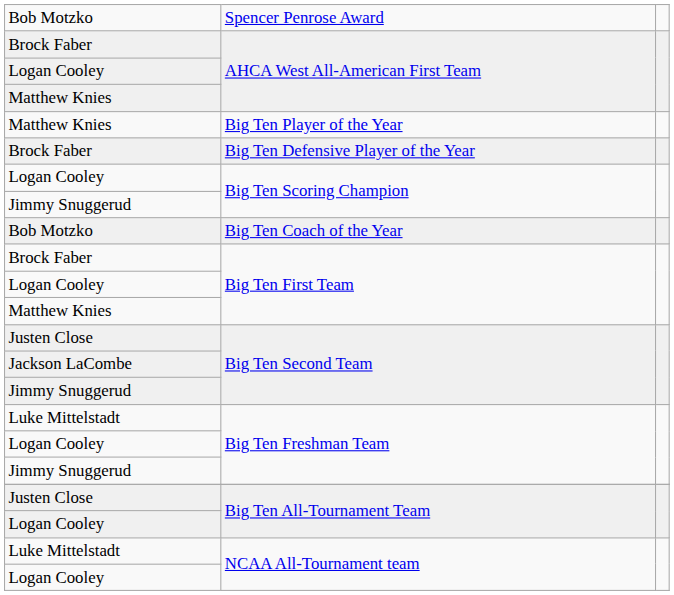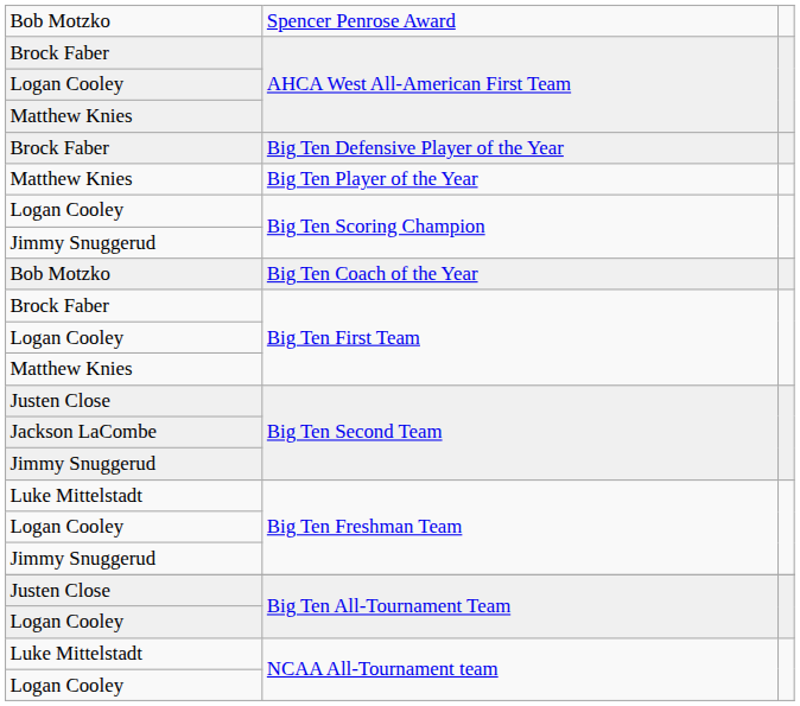rows swapped: Big Ten Player of the Year <-> Big Ten Defensive Player of the Year
